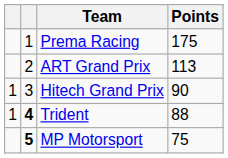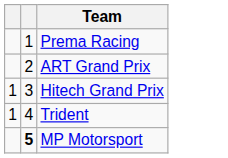- column: Points | 175 | 113 | 90 | 88 | 75
Trident | column 2: bold -> normal
